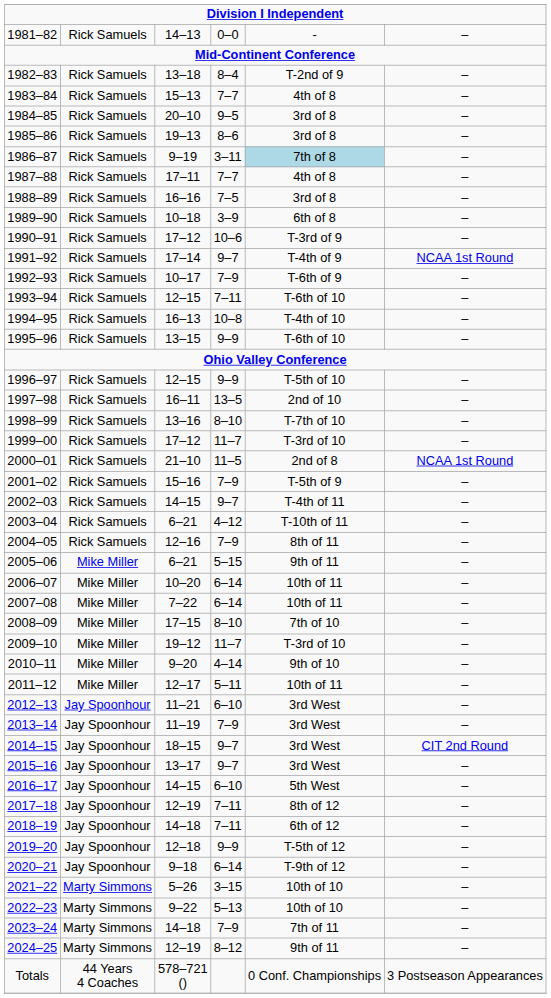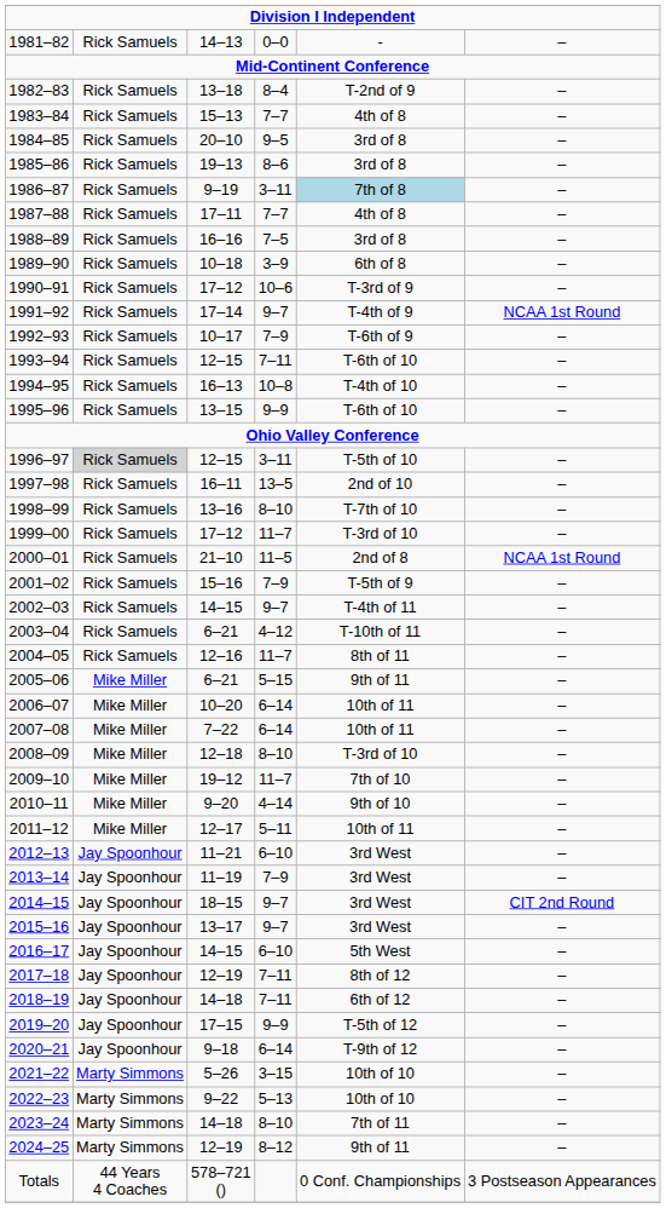1996–97 | column 2: no background -> lightgrey background
1996–97 | column 4: 9–9 -> 3–11
2004–05 | column 4: 7–9 -> 11–7
2008–09 | column 3: 17–15 -> 12–18
2008–09 | column 5: 7th of 10 -> T-3rd of 10
2009–10 | column 5: T-3rd of 10 -> 7th of 10
2019–20 | column 3: 12–18 -> 17–15
2023–24 | column 4: 7–9 -> 8–10
